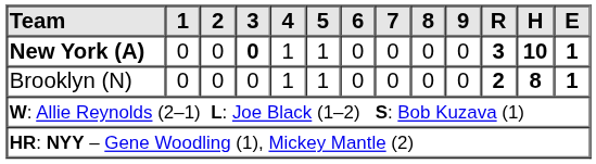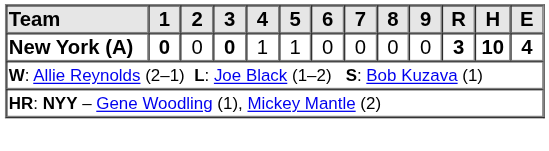New York (A) | 1: normal -> bold
New York (A) | E: 1 -> 4
- row: Brooklyn (N) | 0 | 0 | 0 | 1 | 1 | 0 | 0 | 0 | 0 | 2 | 8 | 1
